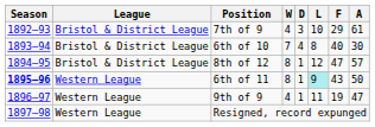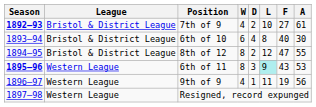7th of 9 | Season: normal -> bold
7th of 9 | D: 3 -> 2
7th of 9 | F: 29 -> 27
6th of 10 | W: 7 -> 6
8th of 12 | D: 1 -> 2
8th of 12 | A: 57 -> 55
6th of 11 | D: 1 -> 3
6th of 11 | A: 50 -> 53
9th of 9 | A: 47 -> 56
